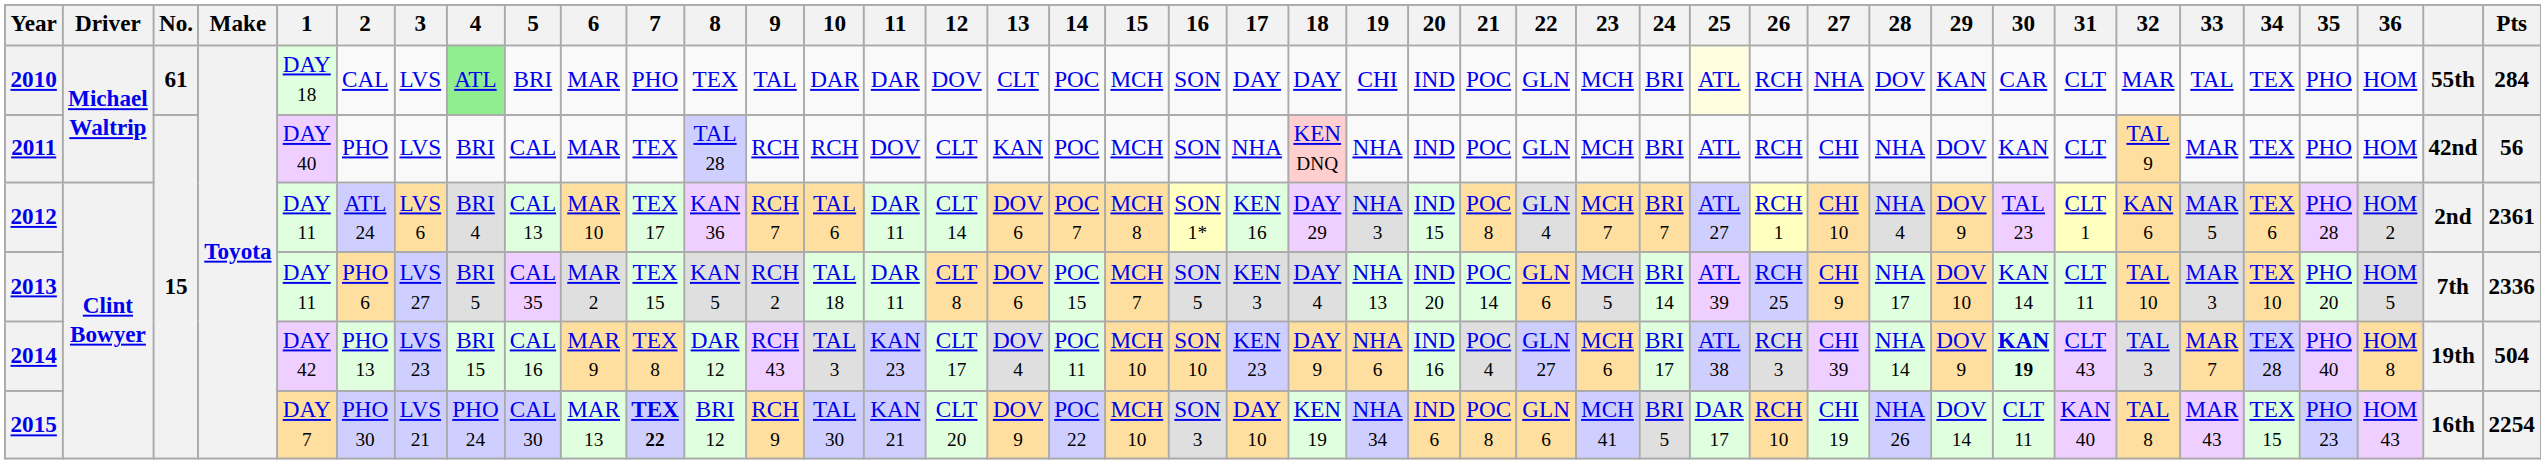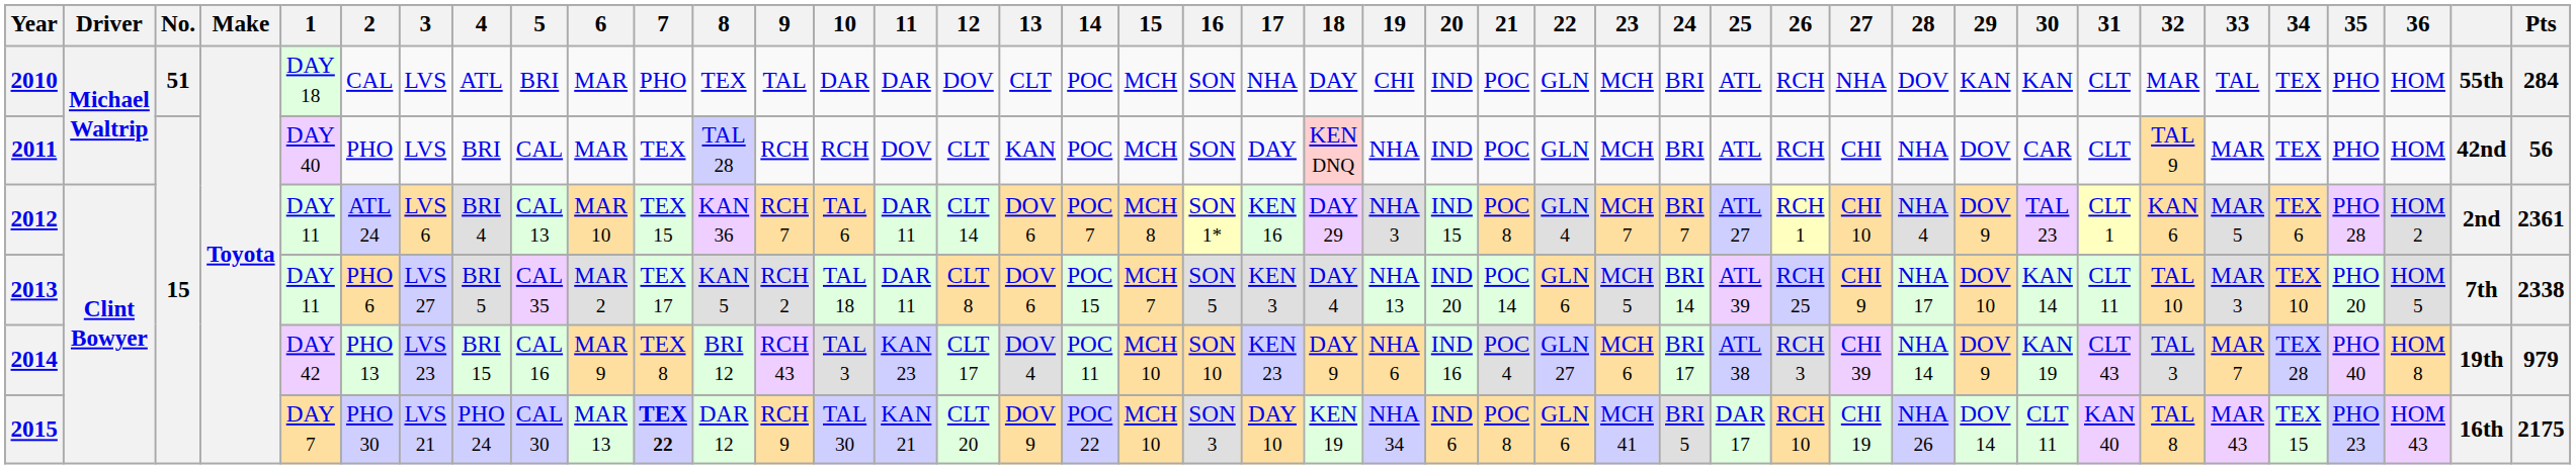2010 | No.: 61 -> 51
2010 | 4: lightgreen background -> no background
2010 | 17: DAY -> NHA
2010 | 25: lightyellow background -> no background
2010 | 30: CAR -> KAN
2011 | 17: NHA -> DAY
2011 | 30: KAN -> CAR
2012 | 7: TEX 17 -> TEX 15
2013 | 7: TEX 15 -> TEX 17
2013 | Pts: 2336 -> 2338
2014 | 8: DAR 12 -> BRI 12
2014 | 30: bold -> normal
2014 | Pts: 504 -> 979
2015 | 8: BRI 12 -> DAR 12
2015 | Pts: 2254 -> 2175
